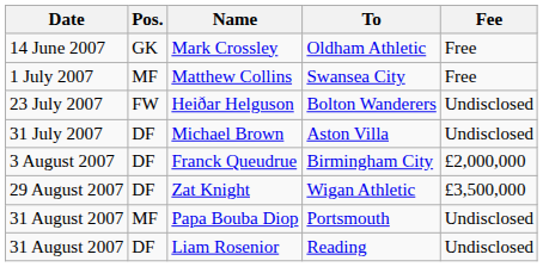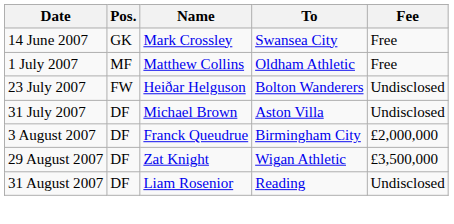Mark Crossley | To: Oldham Athletic -> Swansea City
Matthew Collins | To: Swansea City -> Oldham Athletic
- row: 31 August 2007 | MF | Papa Bouba Diop | Portsmouth | Undisclosed
